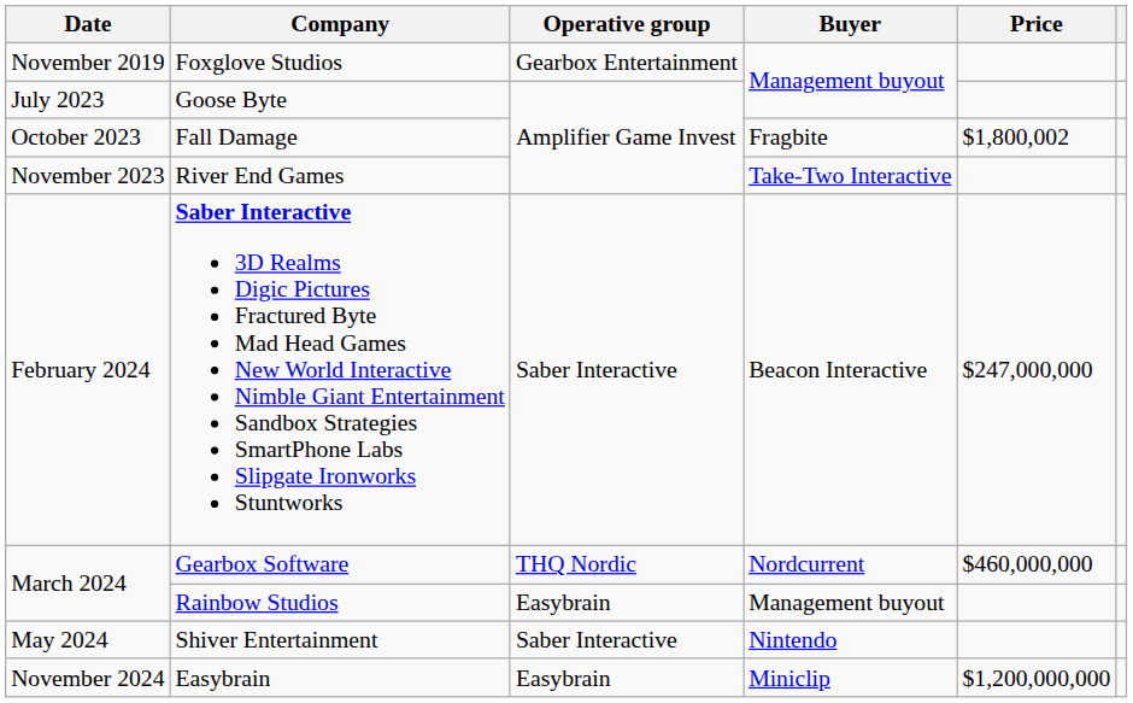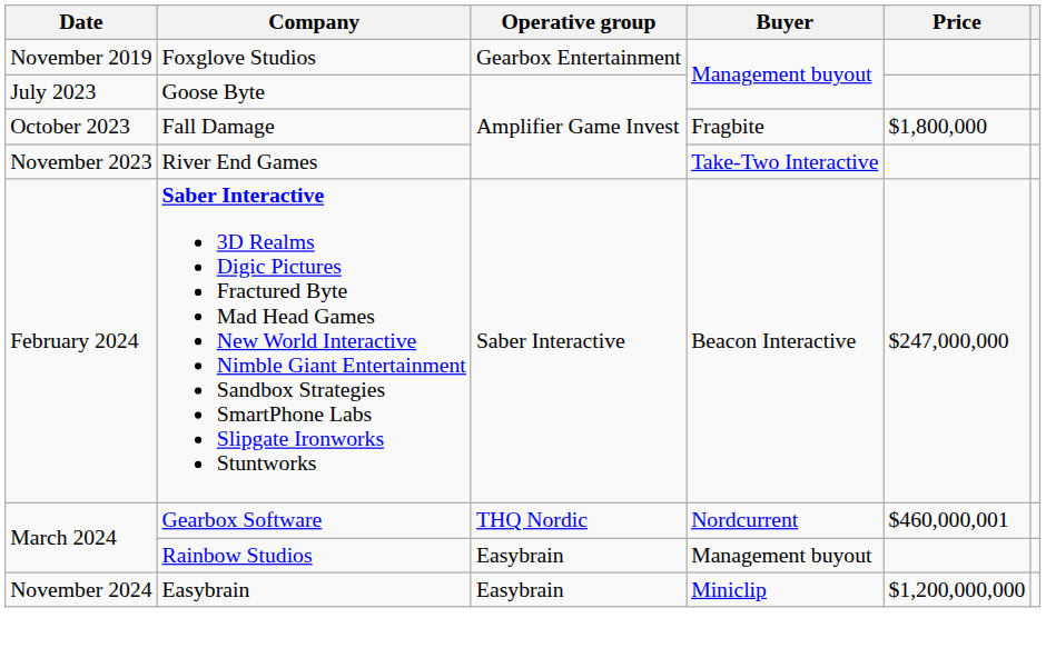Fall Damage | Price: $1,800,002 -> $1,800,000
Gearbox Software | Price: $460,000,000 -> $460,000,001
- row: May 2024 | Shiver Entertainment | Saber Interactive | Nintendo
